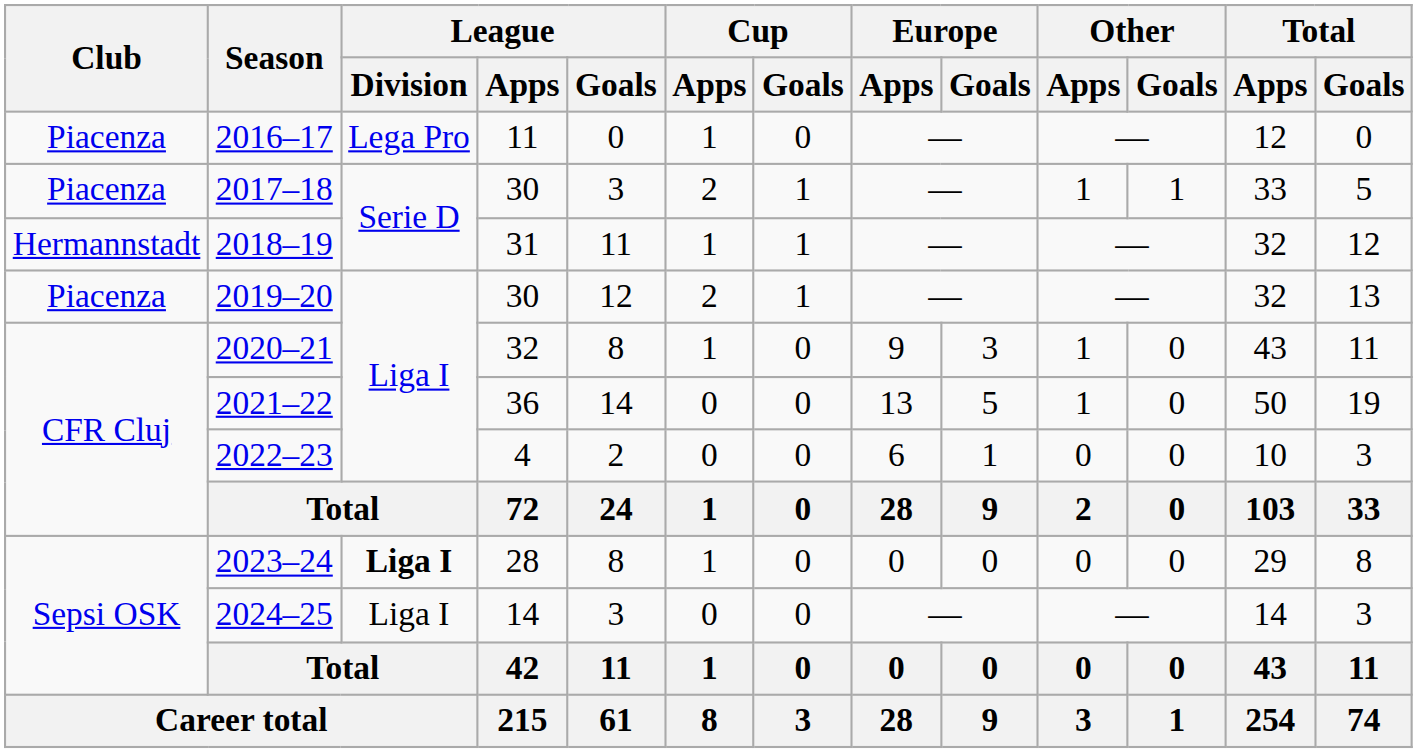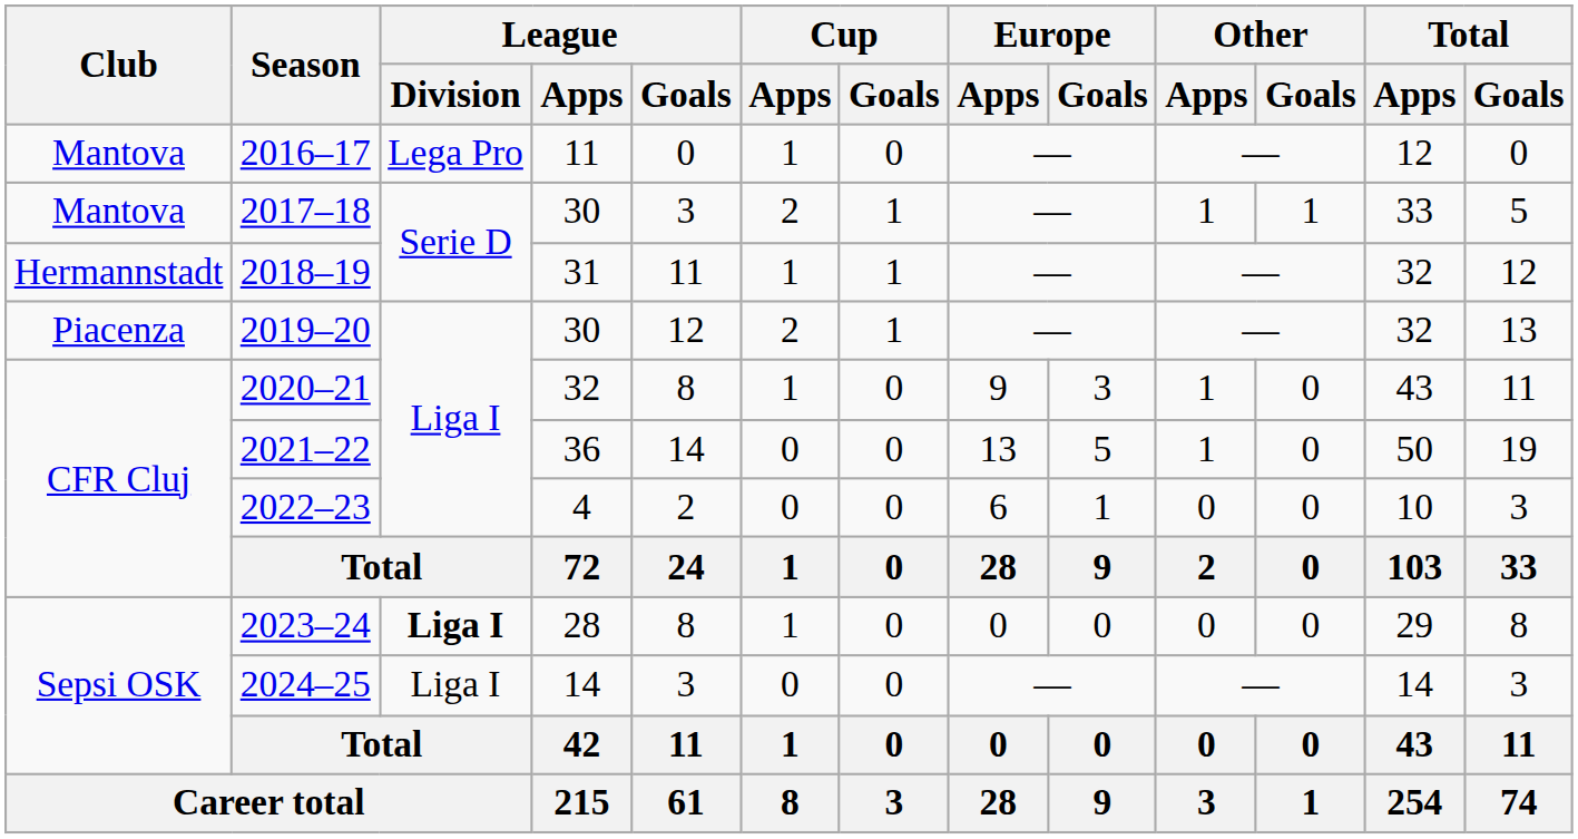2016–17 | Club: Piacenza -> Mantova
2017–18 | Club: Piacenza -> Mantova
